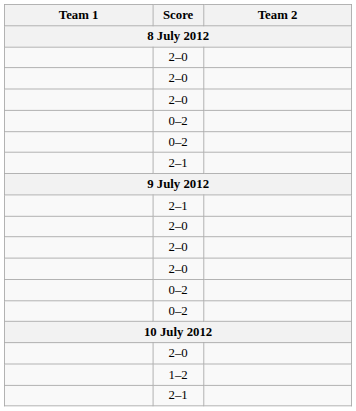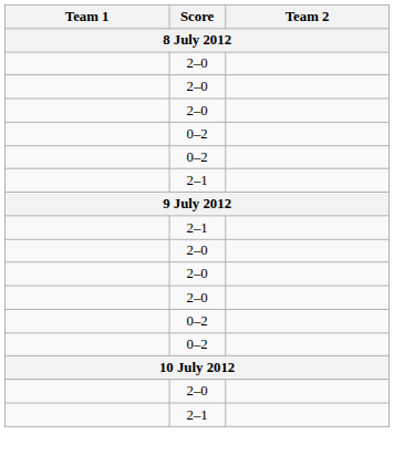- row: 1–2
